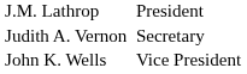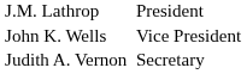rows swapped: John K. Wells <-> Judith A. Vernon
